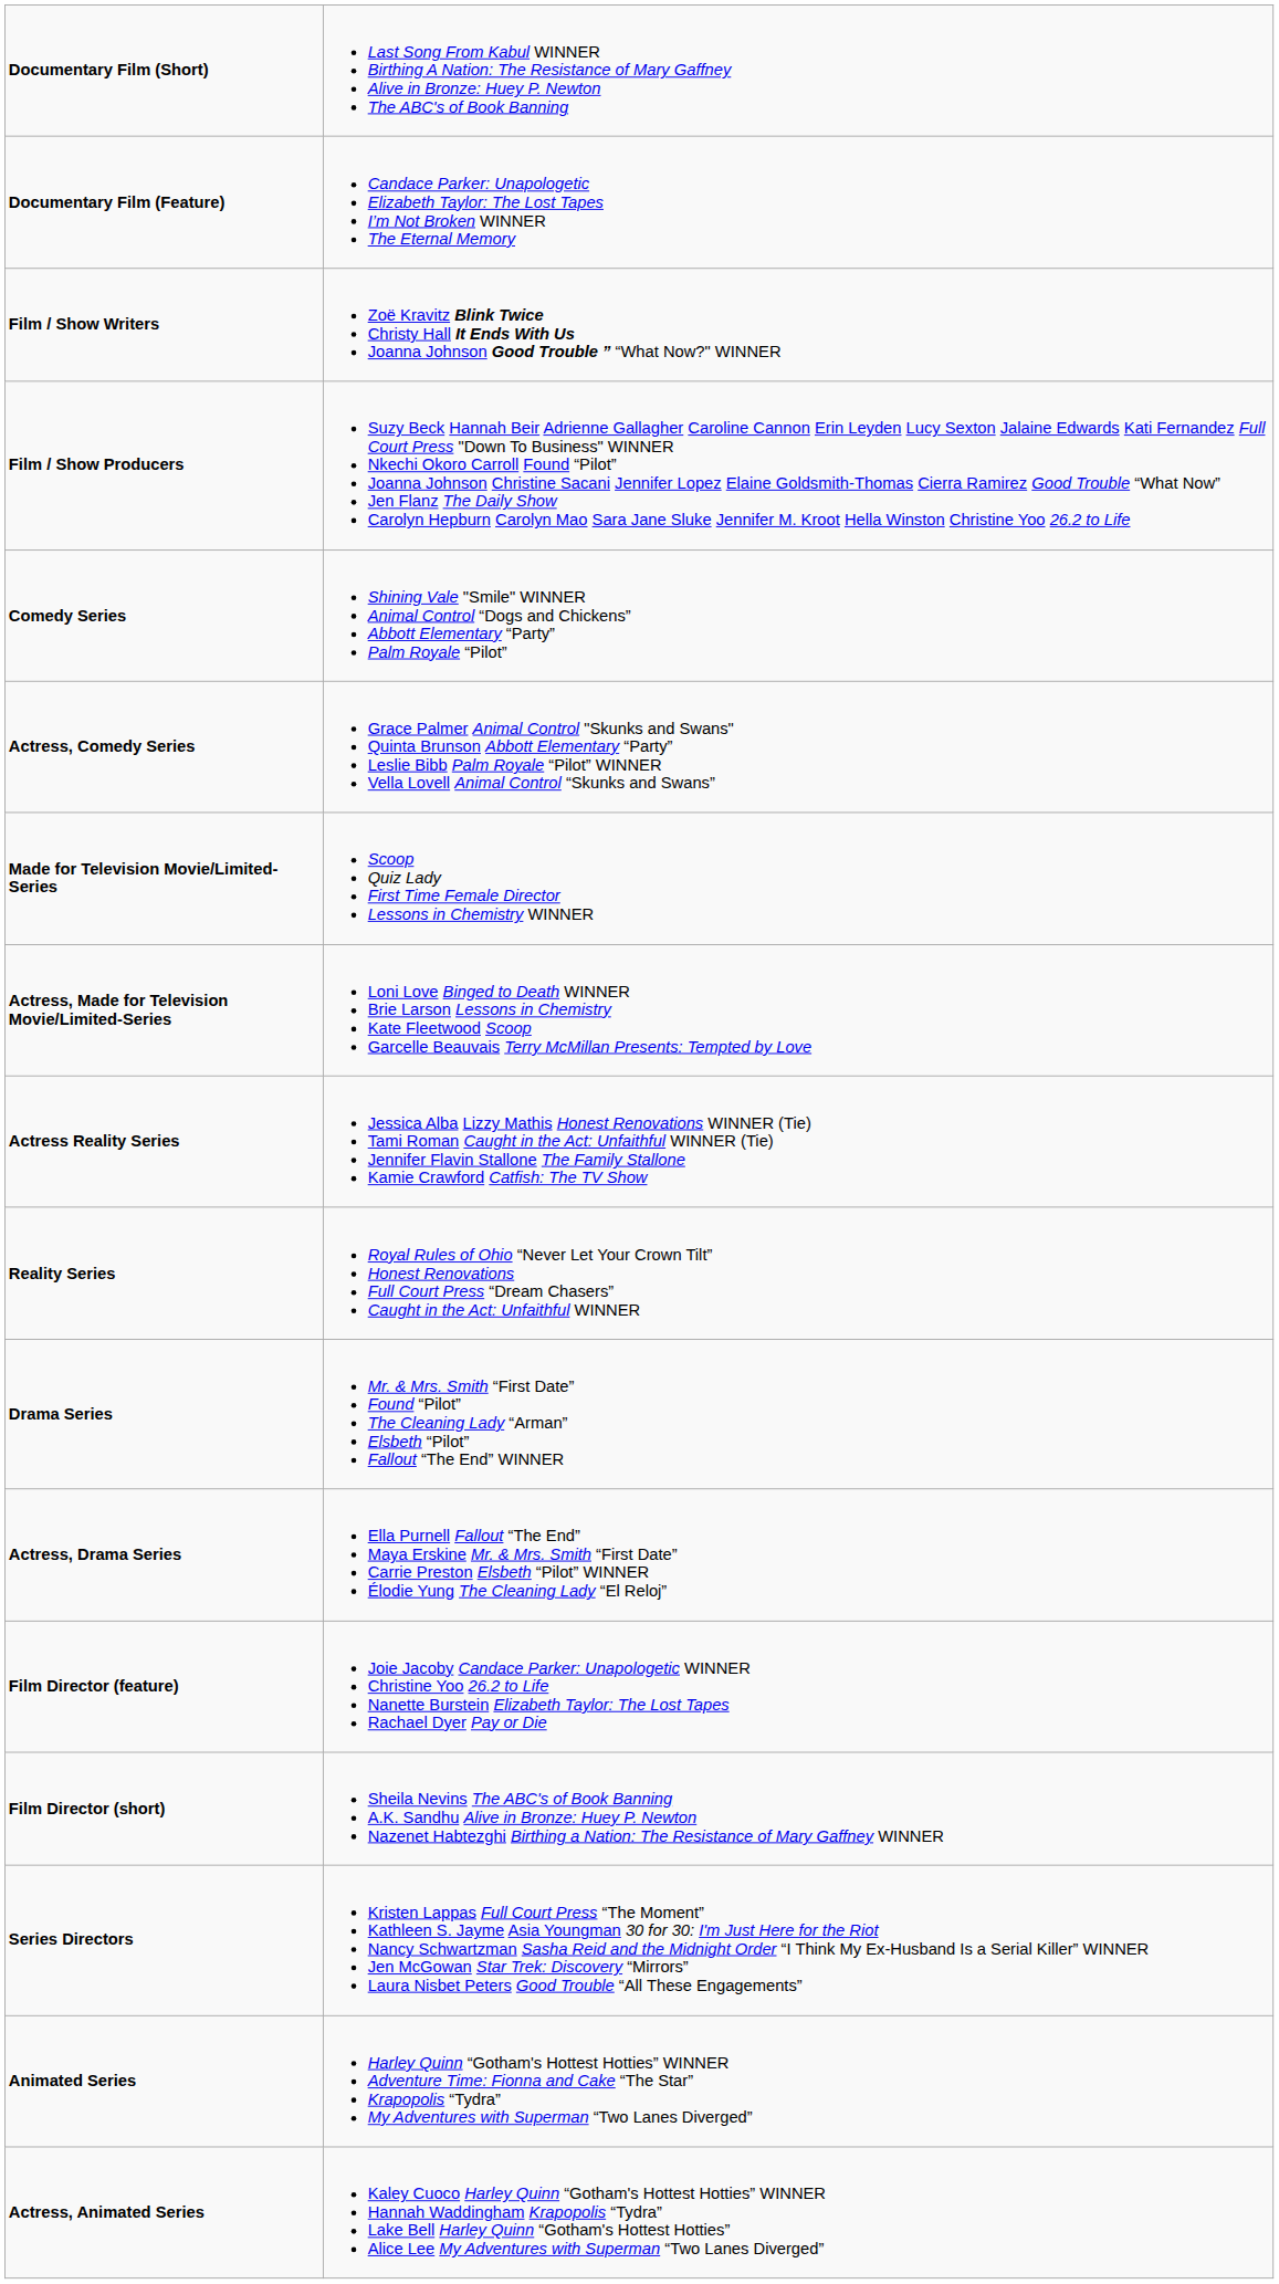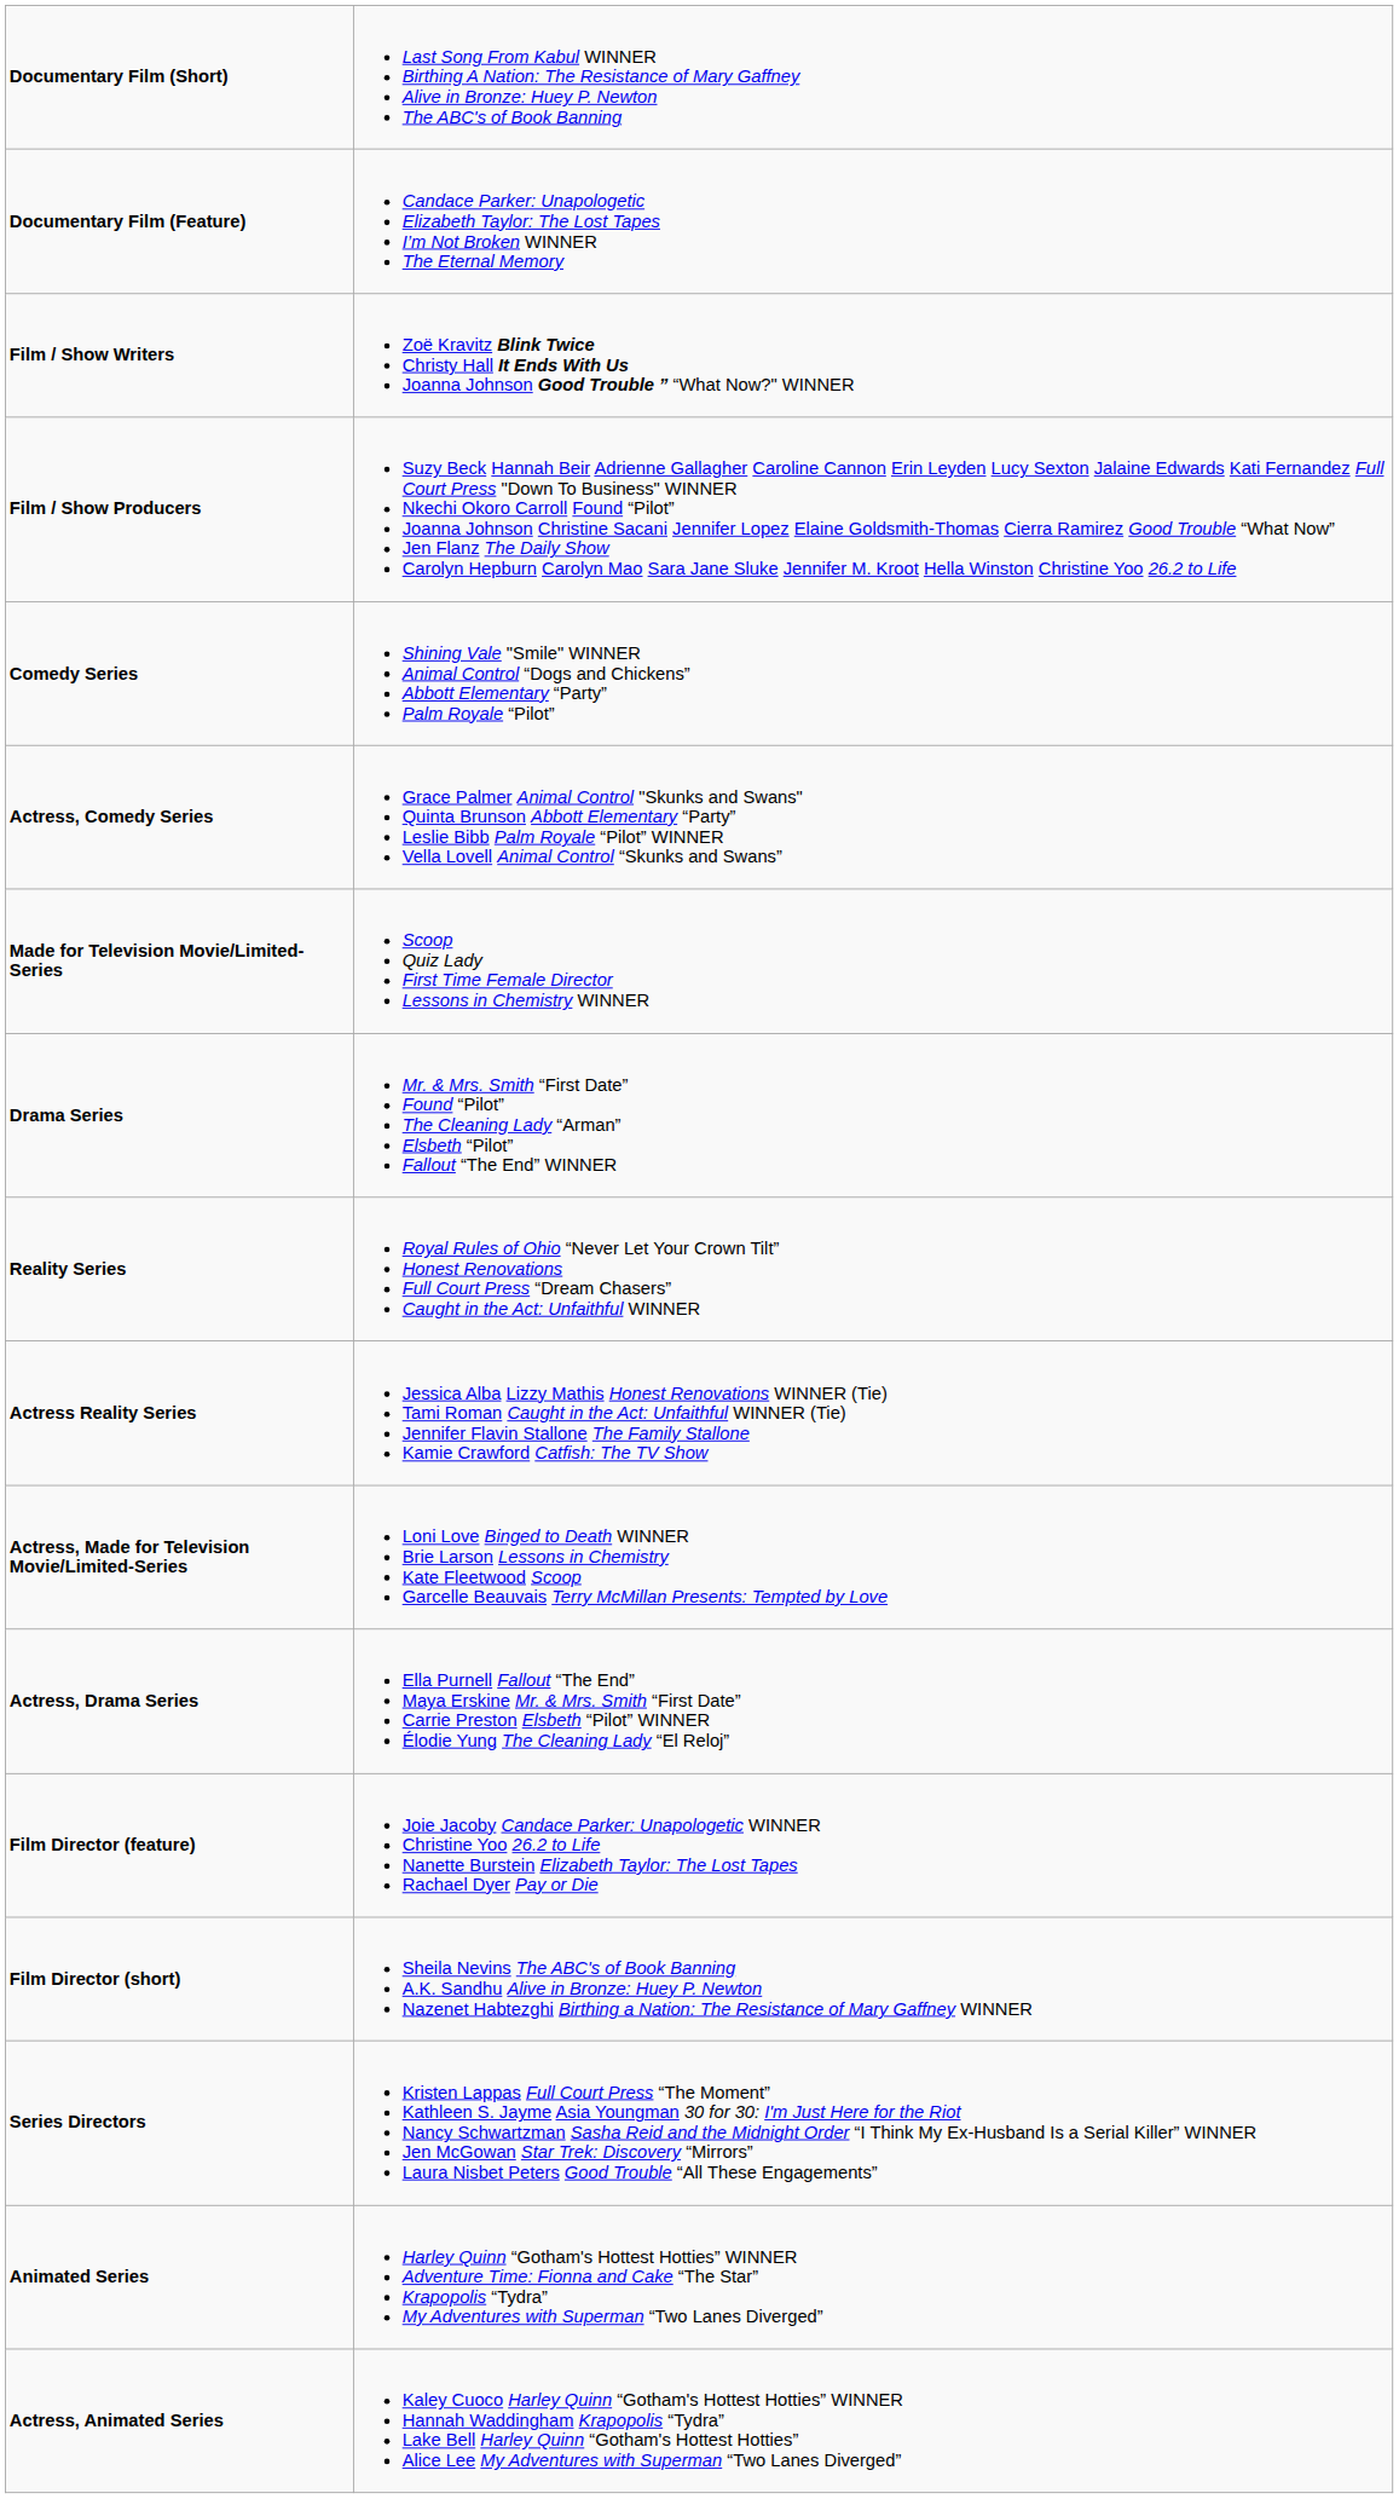rows swapped: Actress, Made for Television Movie/Limited-Series <-> Drama Series
rows swapped: Reality Series <-> Actress Reality Series
